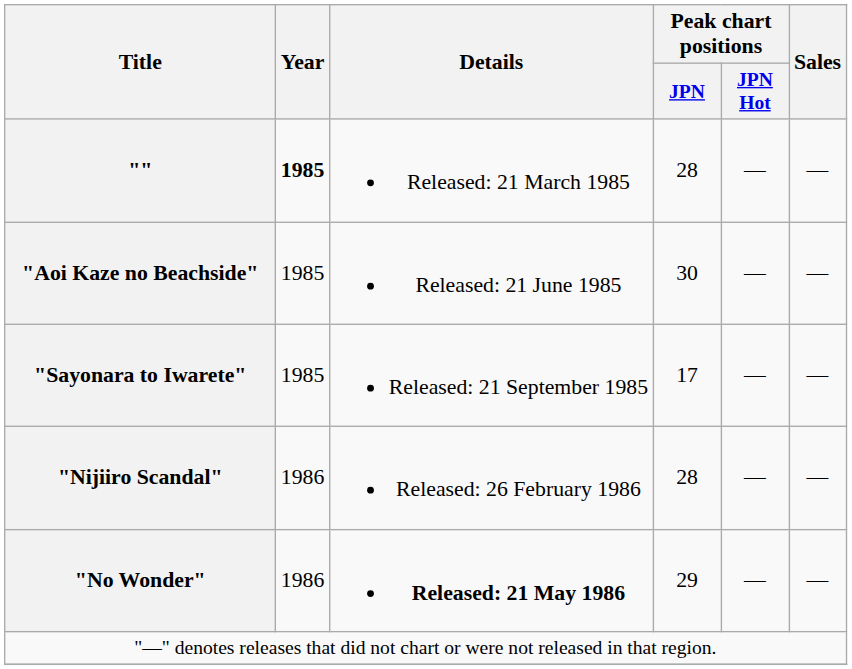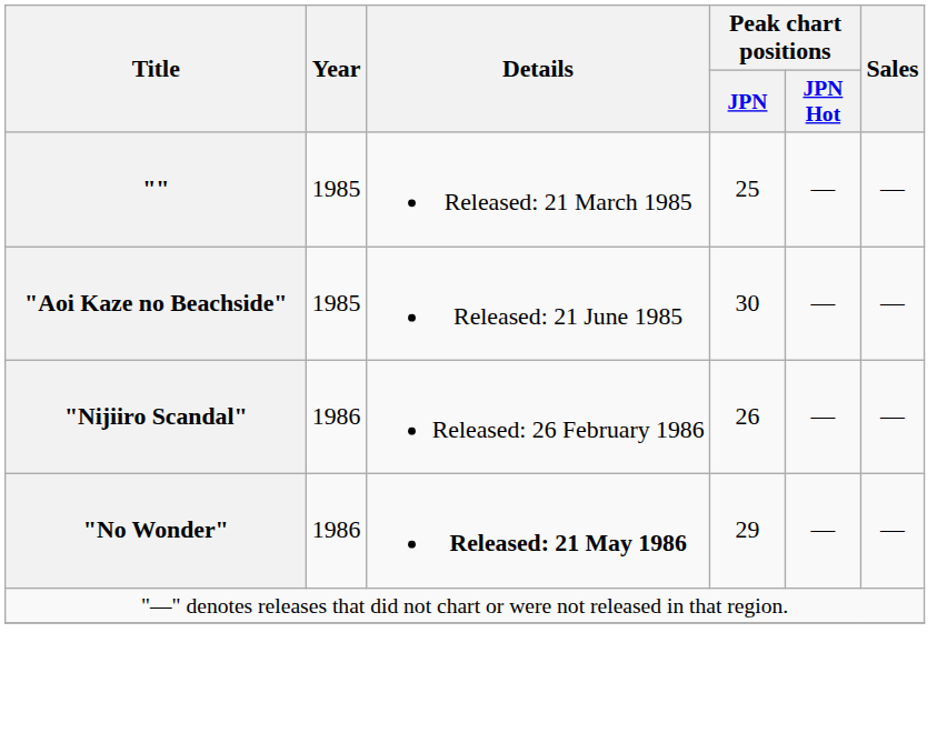"" | Year: bold -> normal
"" | Peak chart positions / JPN: 28 -> 25
- row: "Sayonara to Iwarete" | 1985 | Released: 21 September 1985 | 17 | — | —
"Nijiiro Scandal" | Peak chart positions / JPN: 28 -> 26
